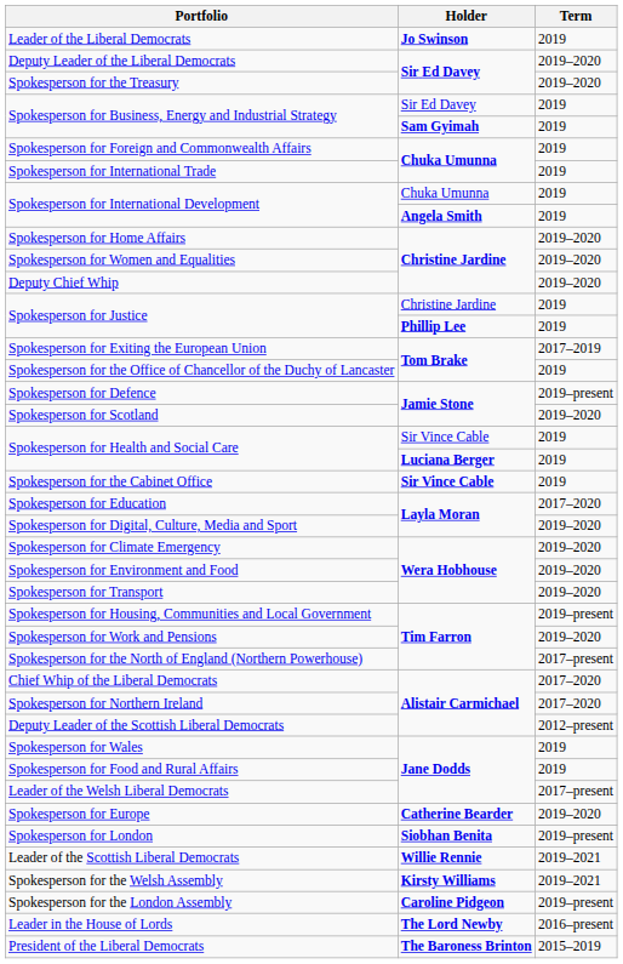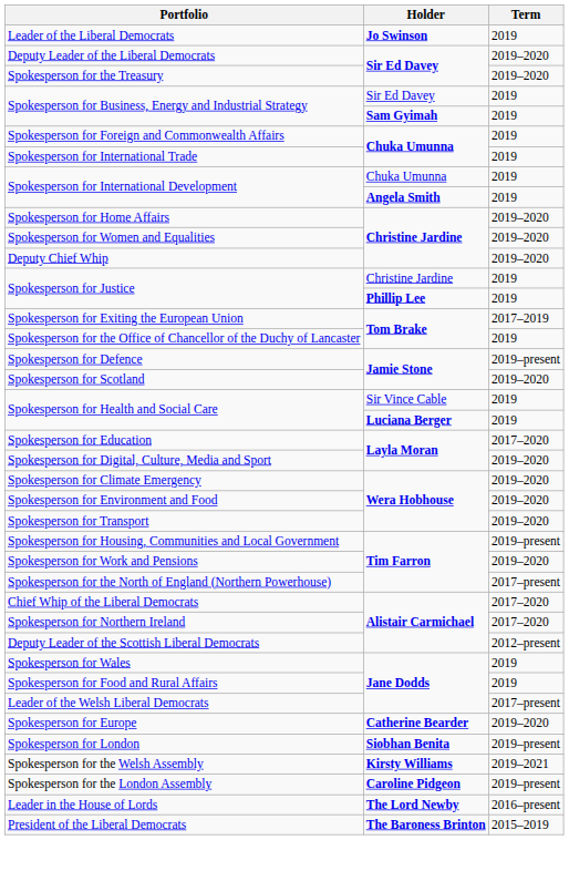- row: Spokesperson for the Cabinet Office | Sir Vince Cable | 2019
- row: Leader of the Scottish Liberal Democrats | Willie Rennie | 2019–2021
